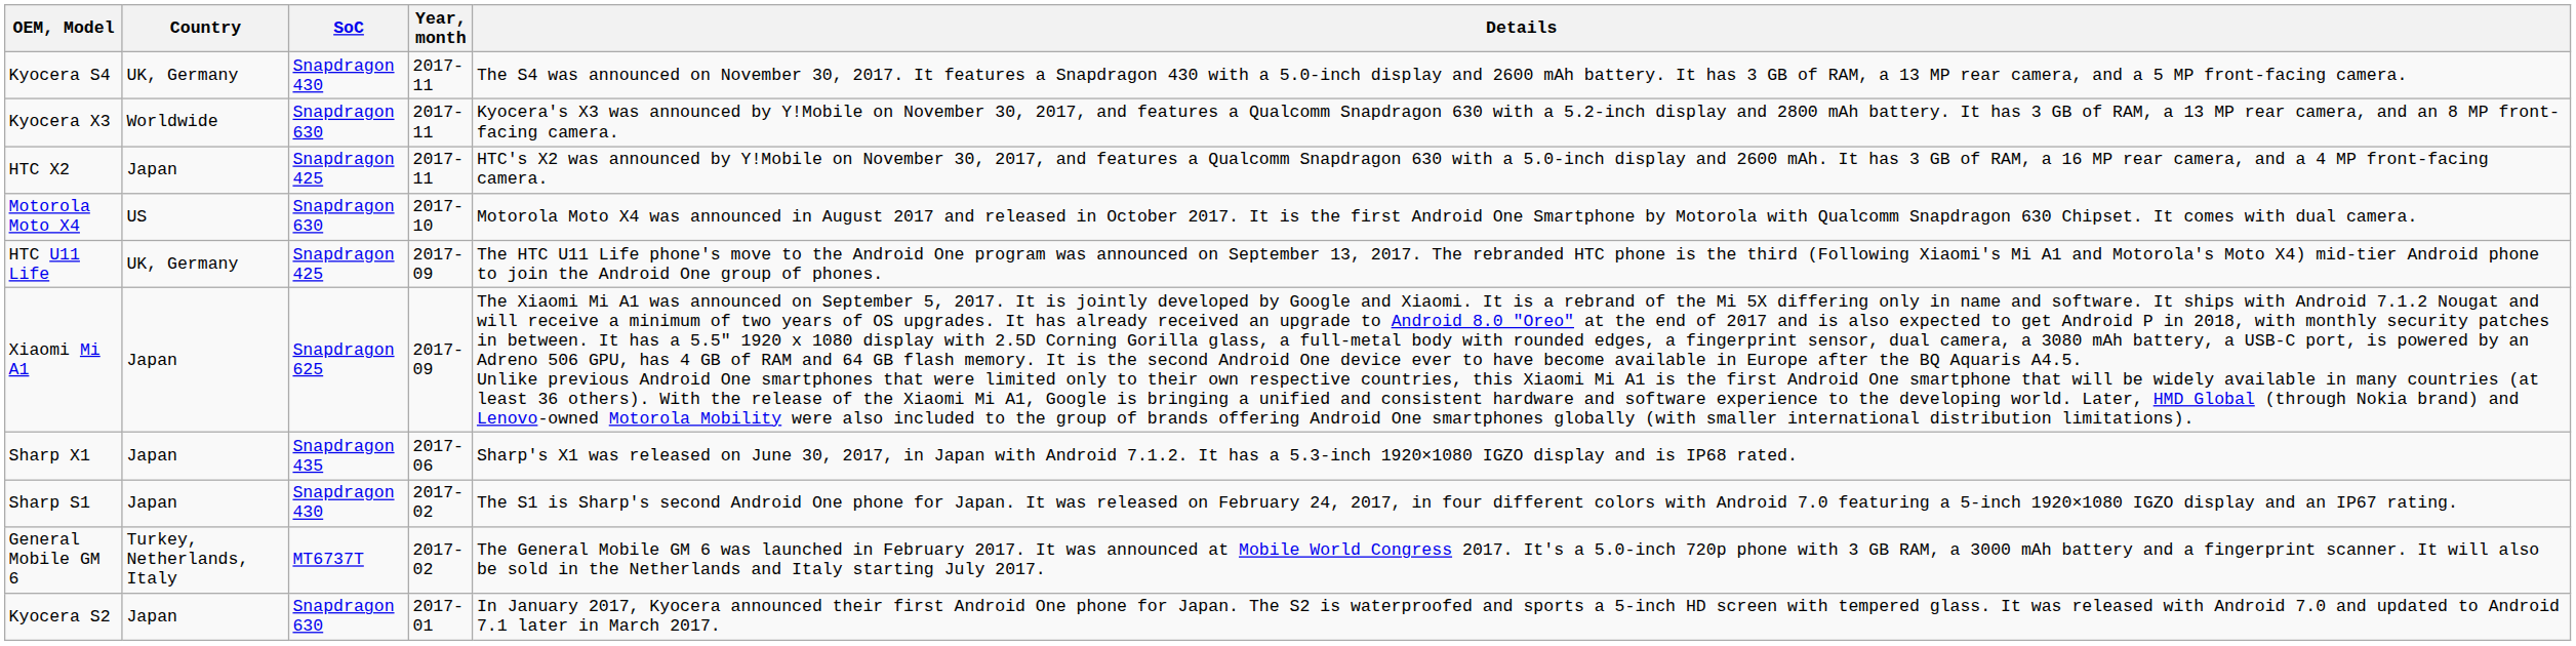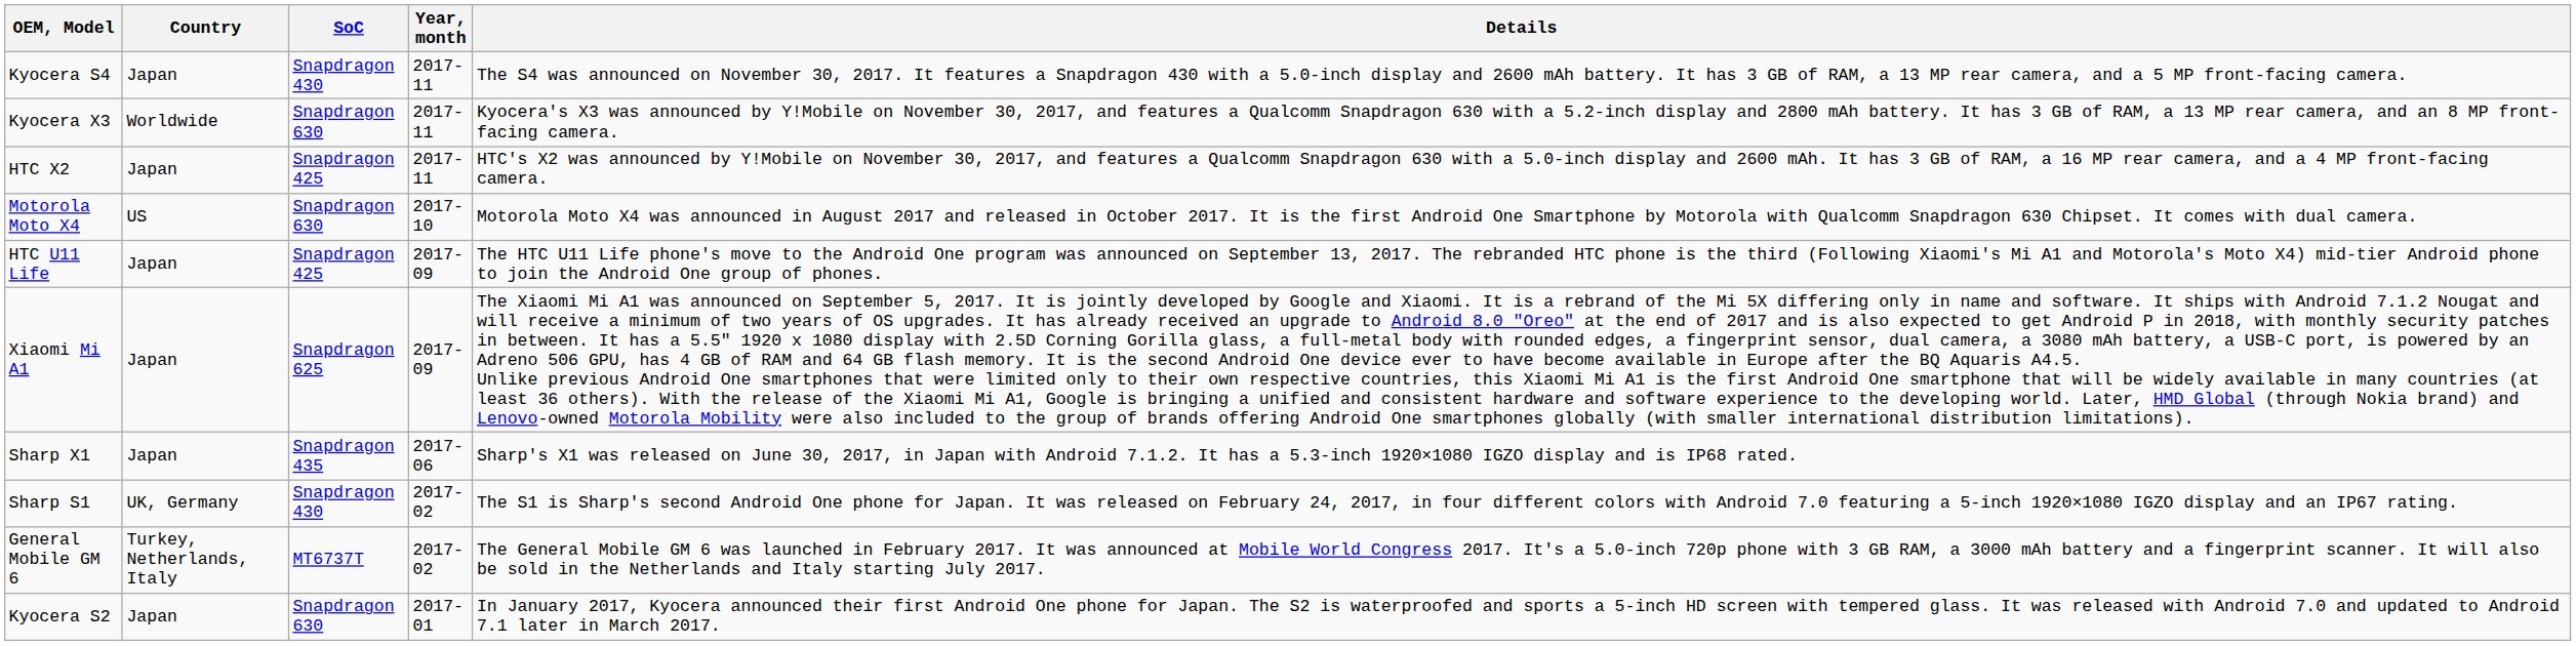Kyocera S4 | Country: UK, Germany -> Japan
HTC U11 Life | Country: UK, Germany -> Japan
Sharp S1 | Country: Japan -> UK, Germany
